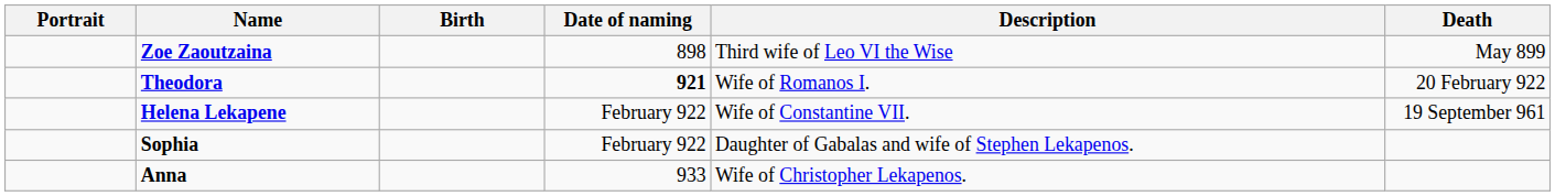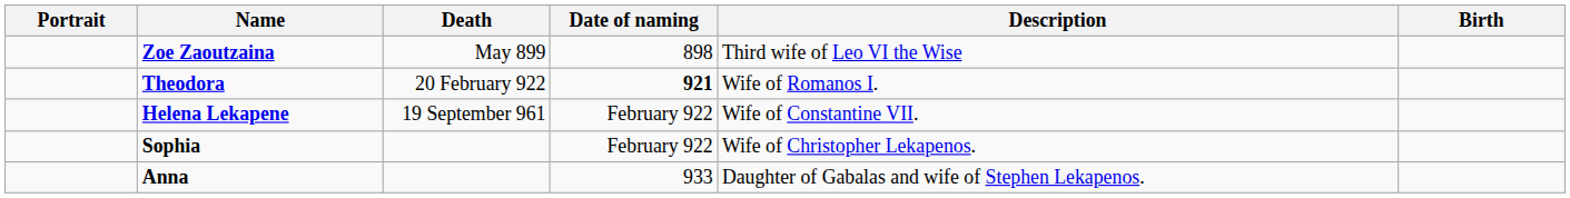columns swapped: Birth <-> Death
Sophia | Description: Daughter of Gabalas and wife of Stephen Lekapenos. -> Wife of Christopher Lekapenos.
Anna | Description: Wife of Christopher Lekapenos. -> Daughter of Gabalas and wife of Stephen Lekapenos.
